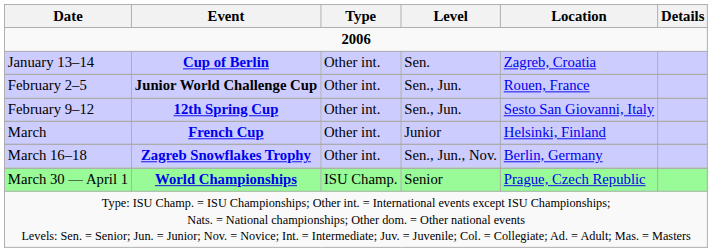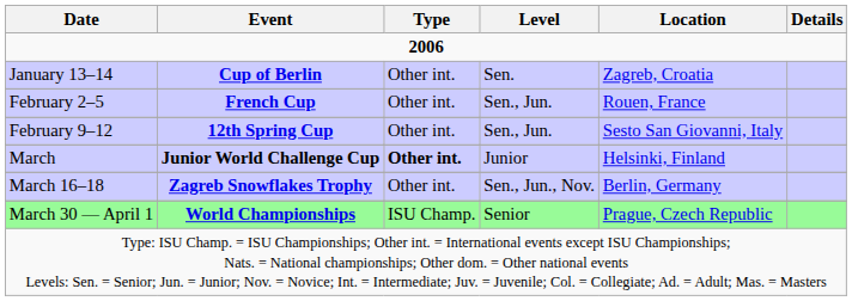February 2–5 | Event: Junior World Challenge Cup -> French Cup
March | Event: French Cup -> Junior World Challenge Cup
March | Type: normal -> bold
